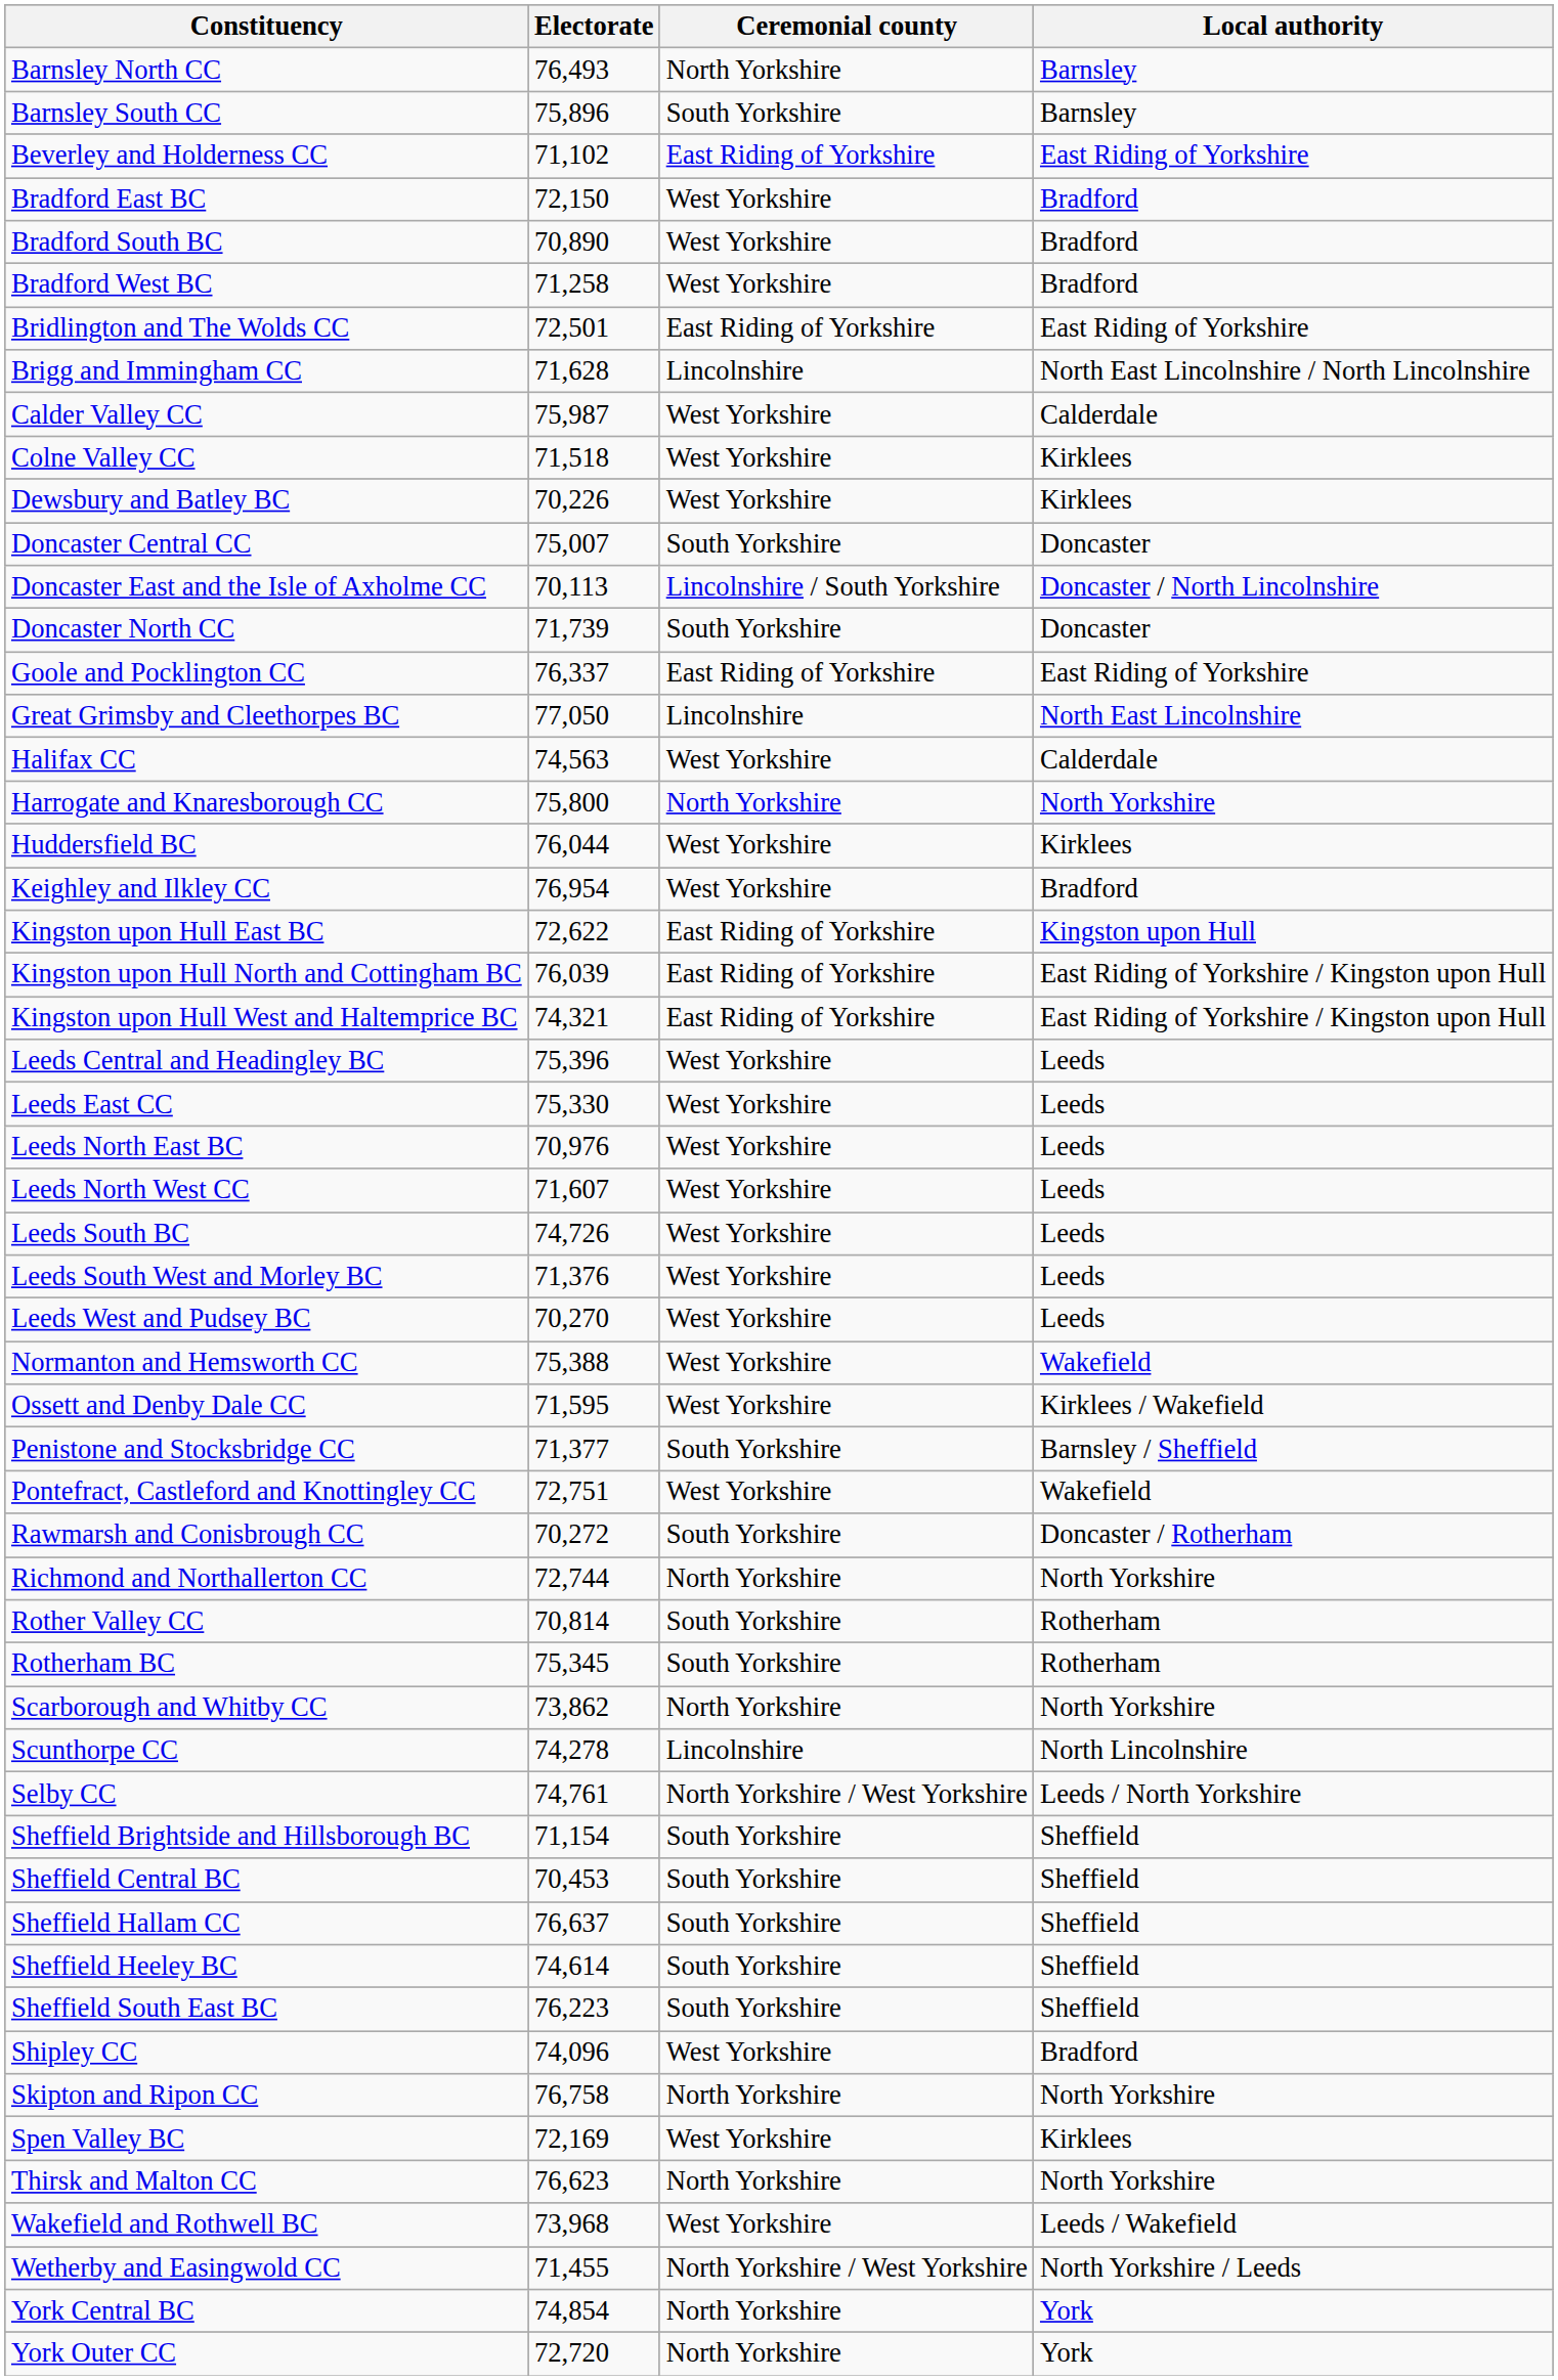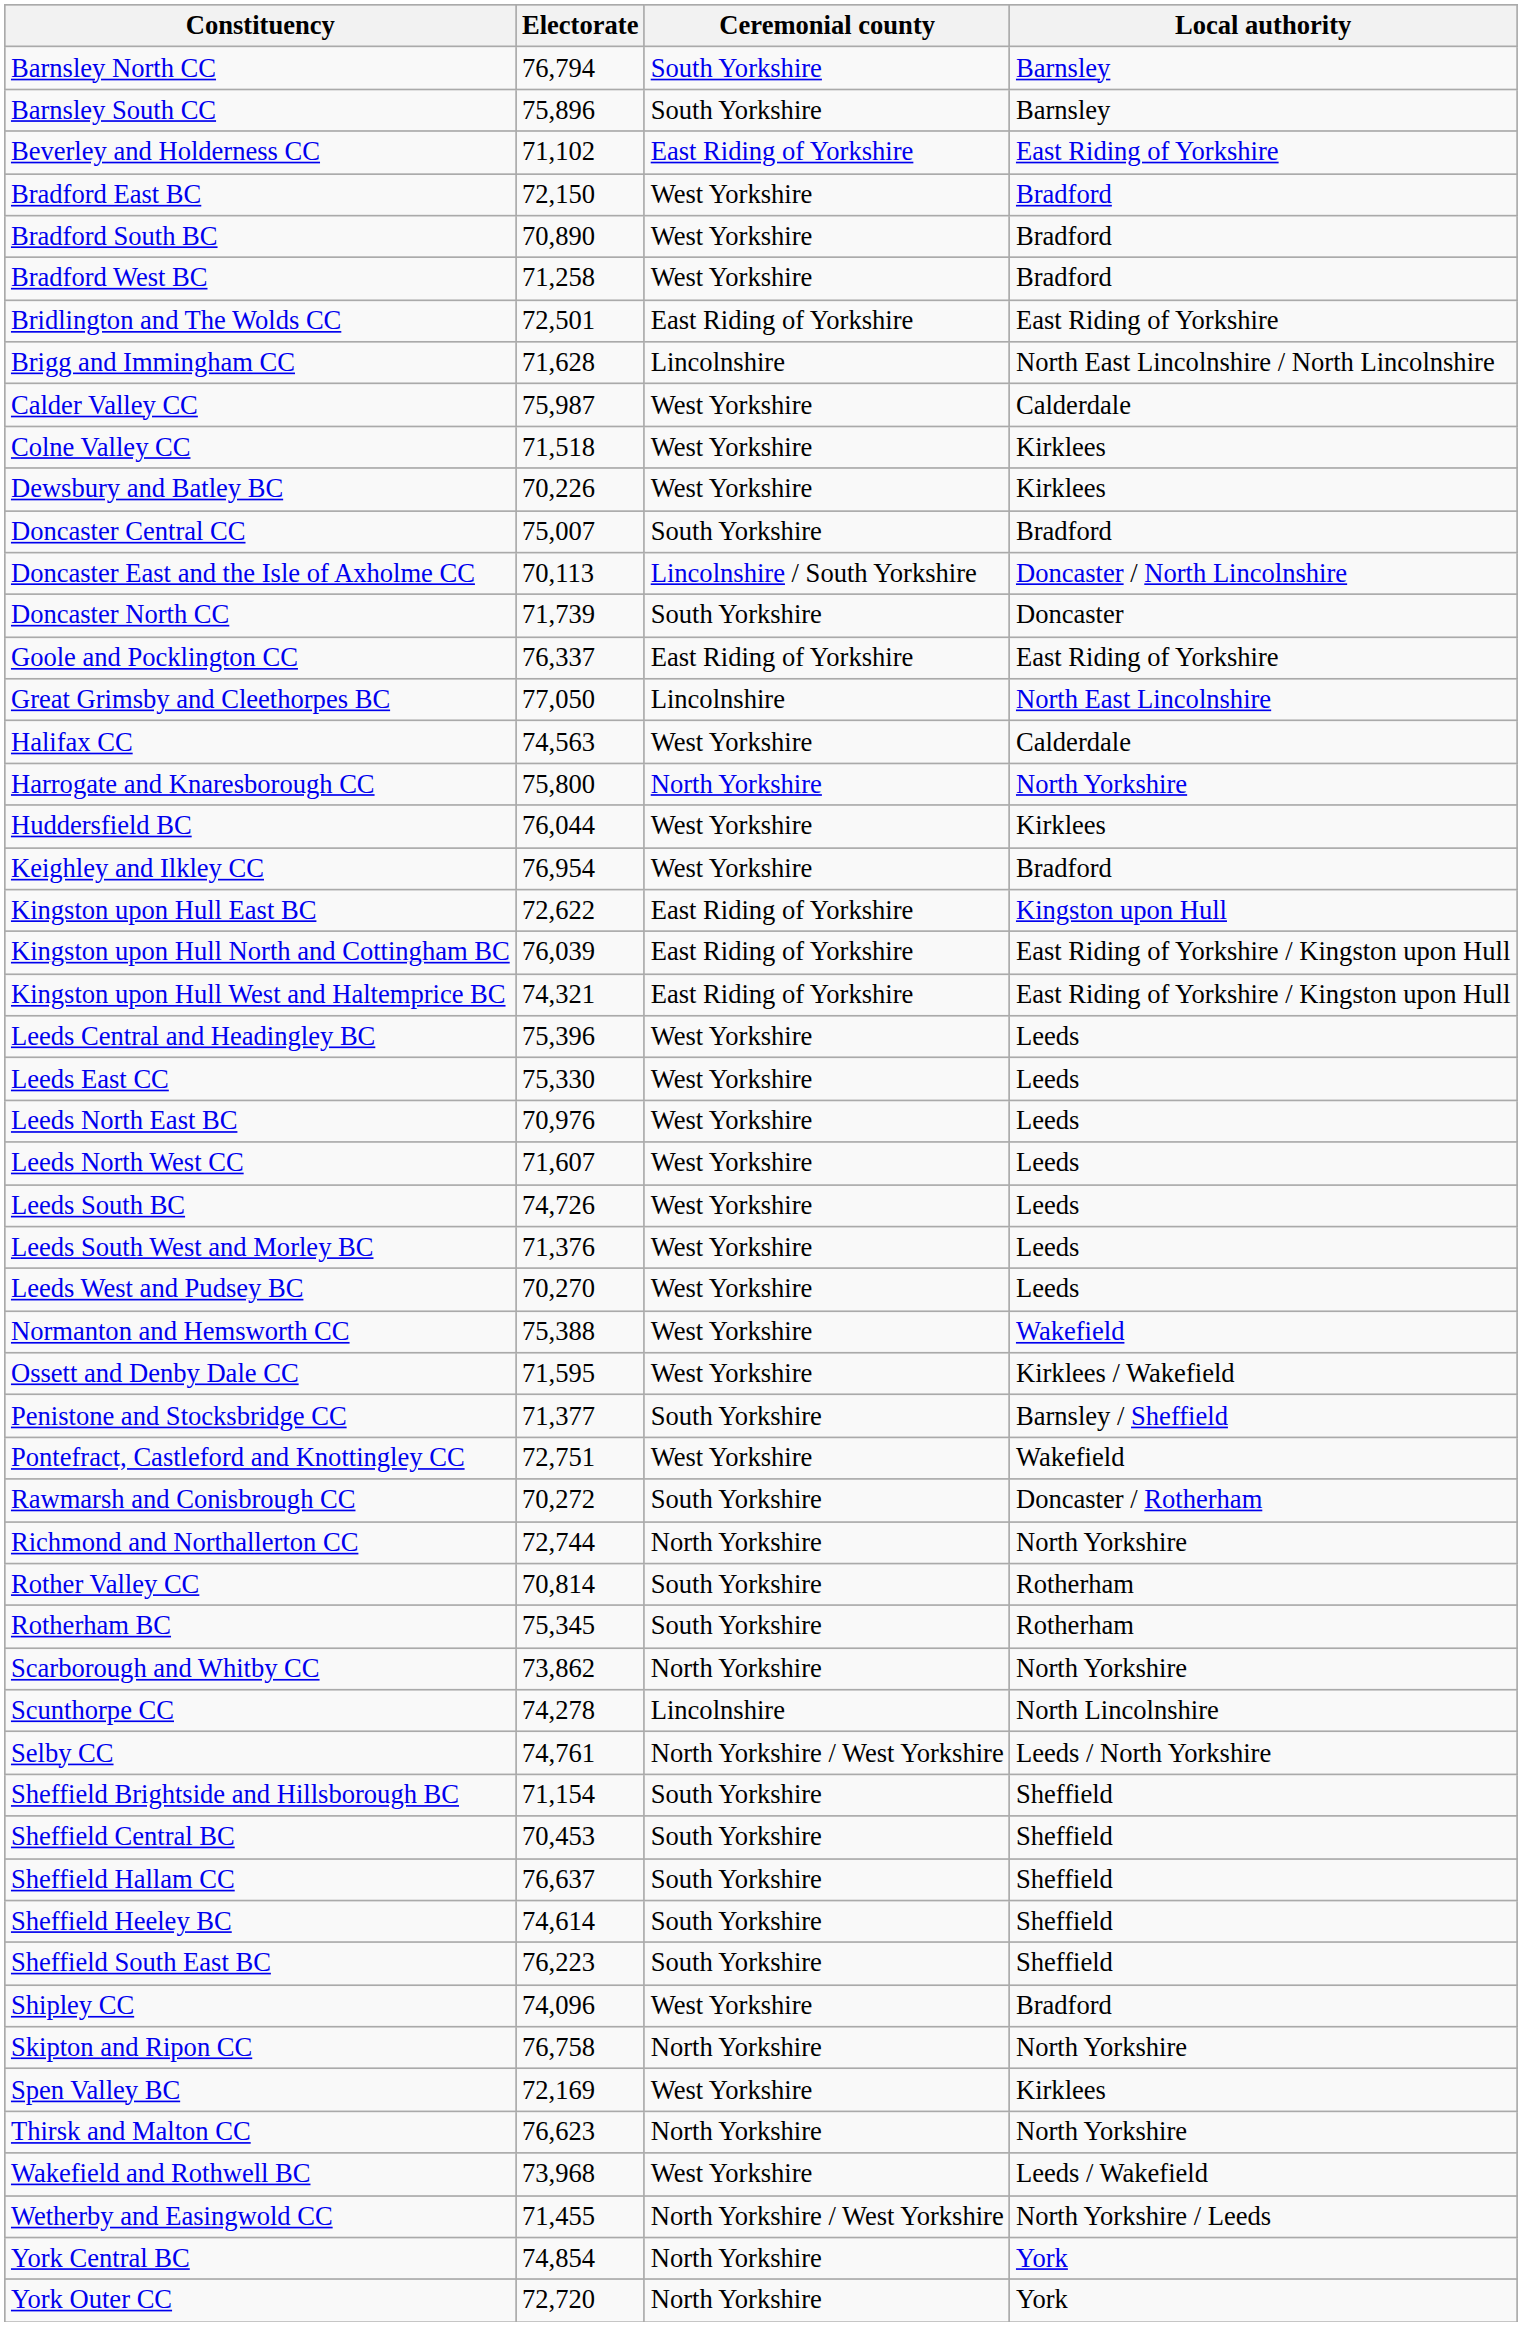Barnsley North CC | Electorate: 76,493 -> 76,794
Barnsley North CC | Ceremonial county: North Yorkshire -> South Yorkshire
Doncaster Central CC | Local authority: Doncaster -> Bradford
